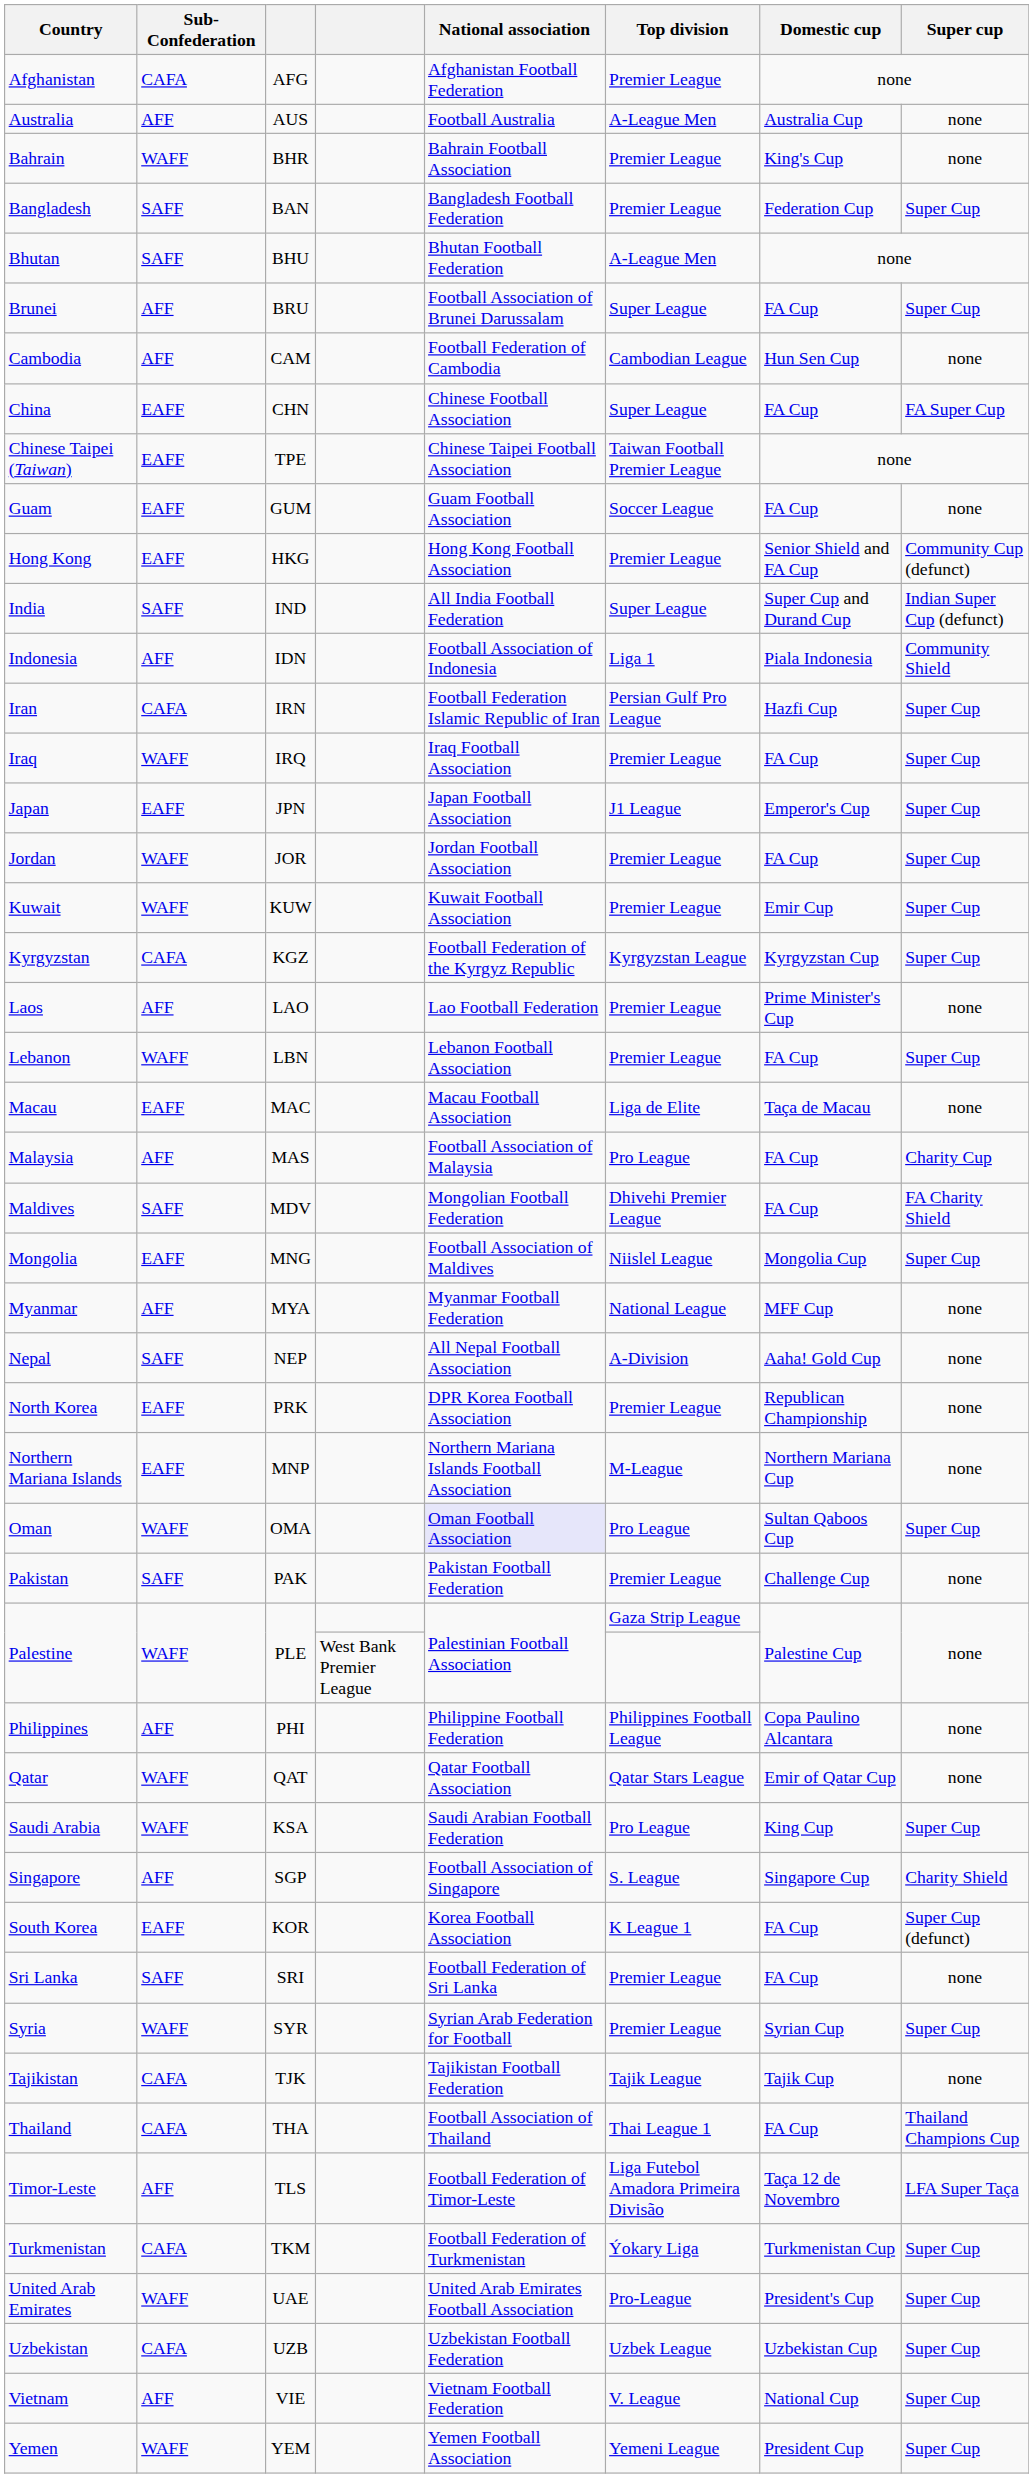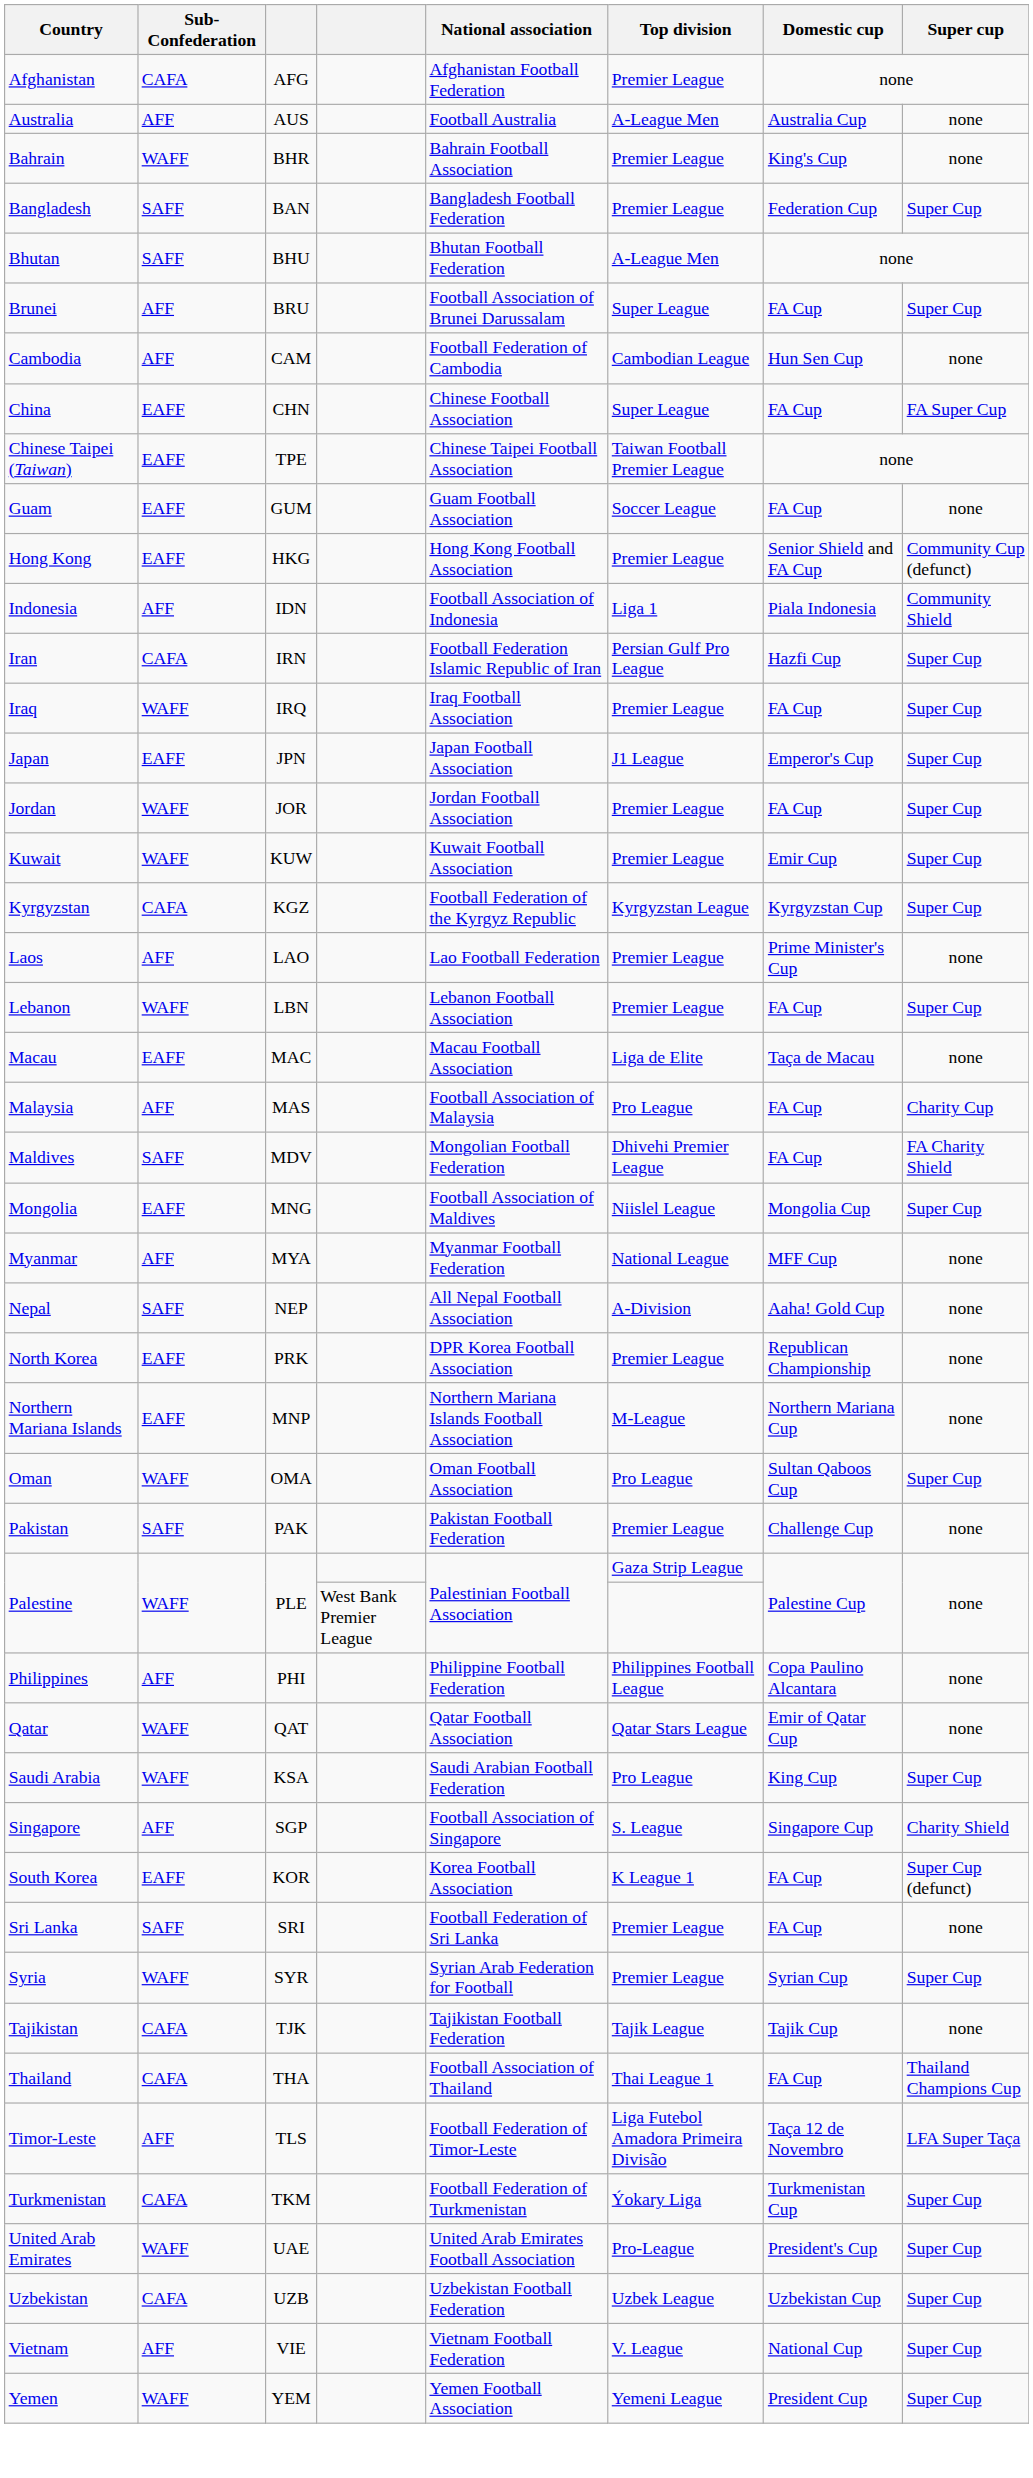- row: India | SAFF | IND | All India Football Federation | Super League | Super Cup and Durand Cup | Indian Super Cup (defunct)
Oman | National association: lavender background -> no background
